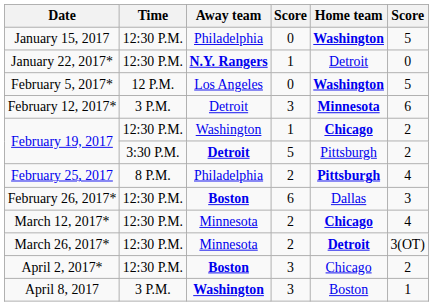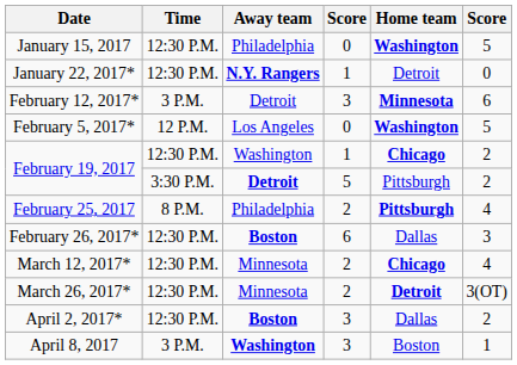rows swapped: February 5, 2017* <-> February 12, 2017*
April 2, 2017* | Home team: Chicago -> Dallas
